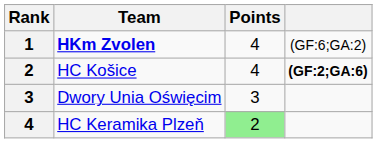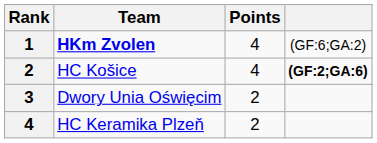Dwory Unia Oświęcim | Points: 3 -> 2
HC Keramika Plzeň | Points: lightgreen background -> no background
